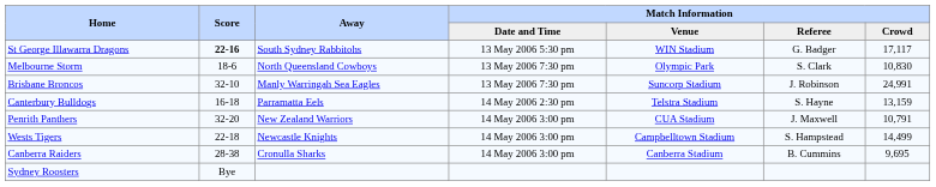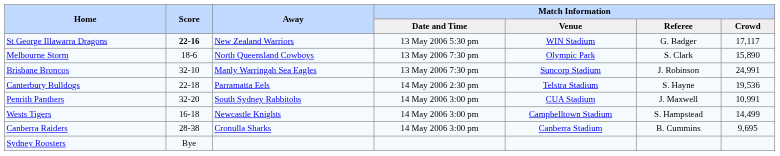St George Illawarra Dragons | Away: South Sydney Rabbitohs -> New Zealand Warriors
Melbourne Storm | Match Information / Crowd: 10,830 -> 15,890
Canterbury Bulldogs | Score: 16-18 -> 22-18
Canterbury Bulldogs | Match Information / Crowd: 13,159 -> 19,536
Penrith Panthers | Away: New Zealand Warriors -> South Sydney Rabbitohs
Penrith Panthers | Match Information / Crowd: 10,791 -> 10,991
Wests Tigers | Score: 22-18 -> 16-18
